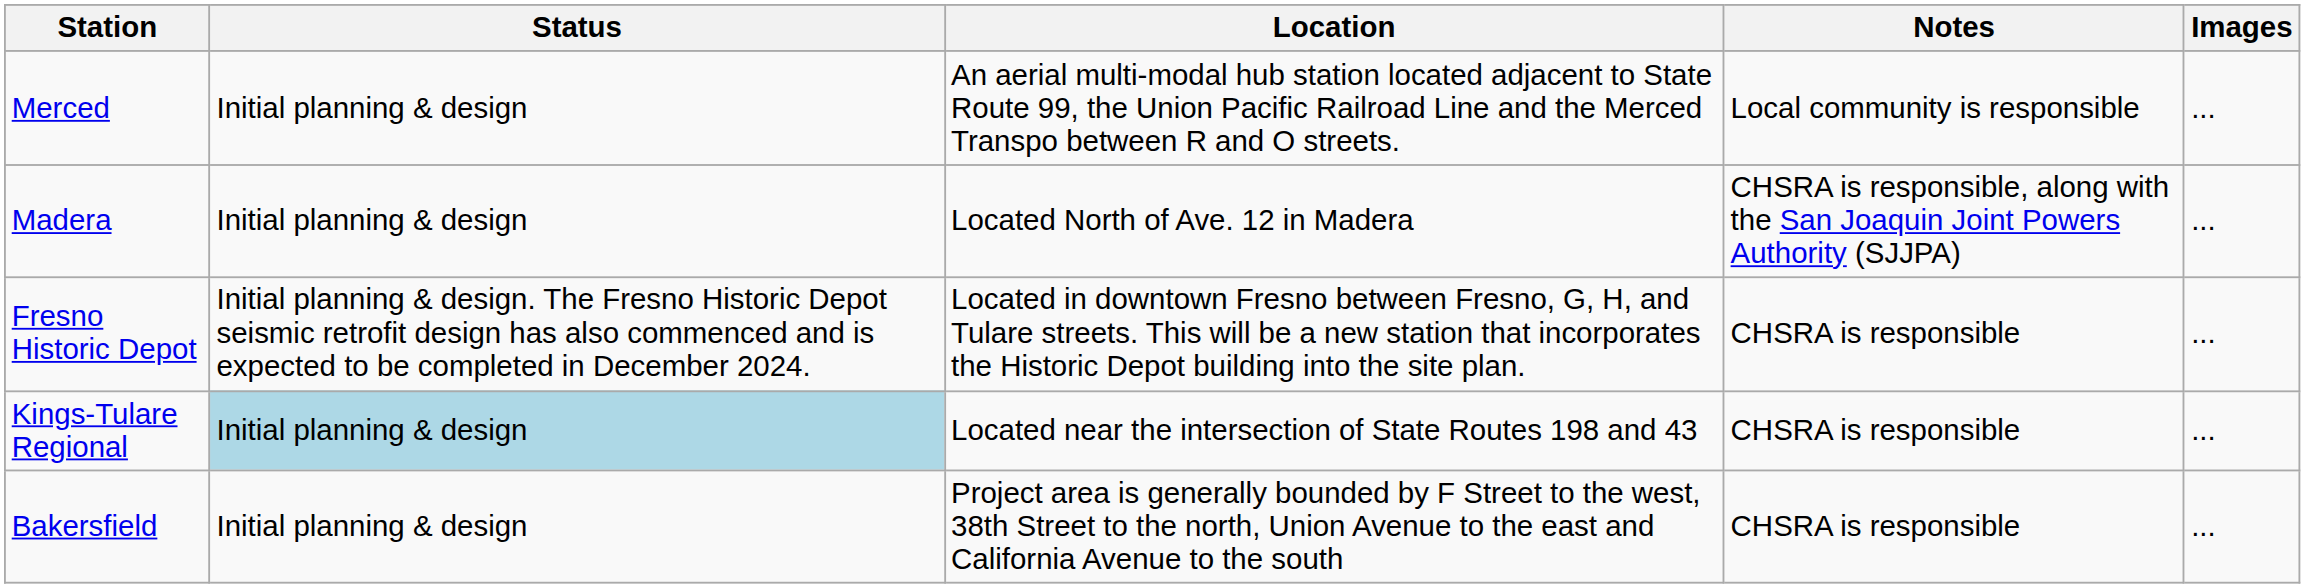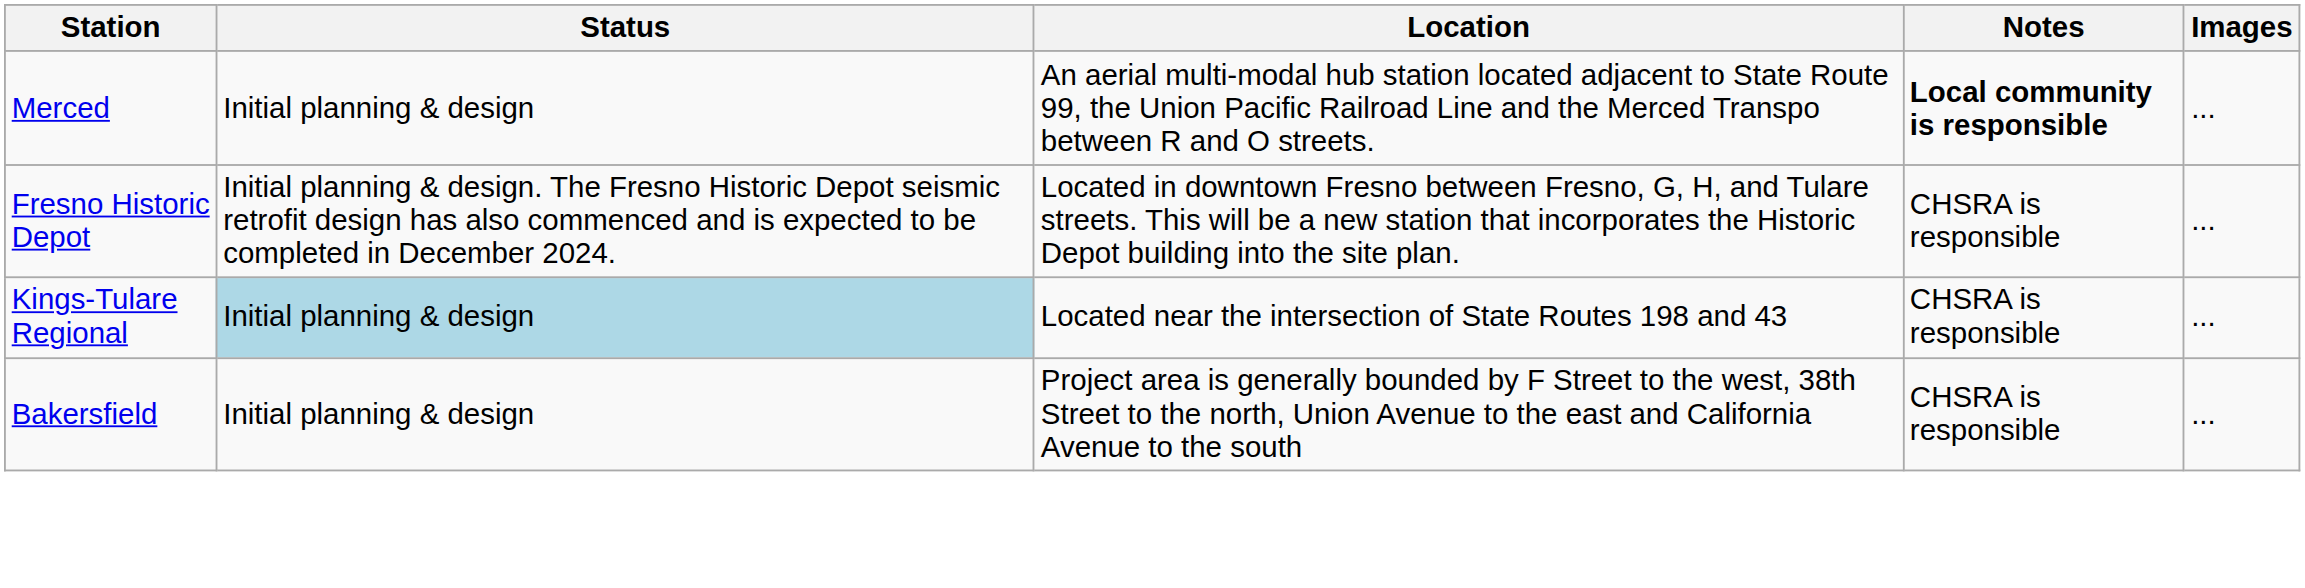Merced | Notes: normal -> bold
- row: Madera | Initial planning & design | Located North of Ave. 12 in Madera | CHSRA is responsible, along with the San Joaquin Joint Powers Authority (SJJPA) | ...
